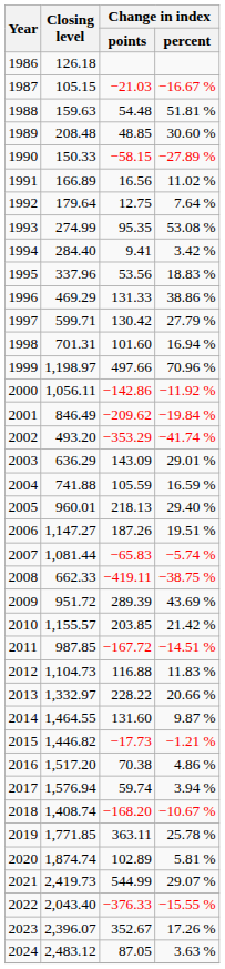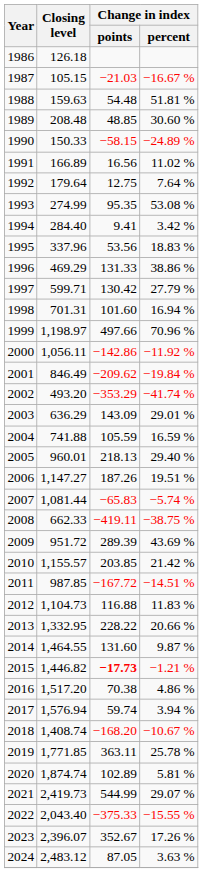1990 | Change in index / percent: −27.89 % -> −24.89 %
2013 | Closing level: 1,332.97 -> 1,332.95
2015 | Change in index / points: normal -> bold
2022 | Change in index / points: −376.33 -> −375.33
